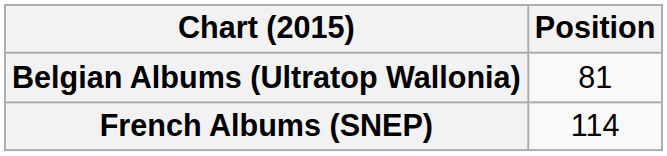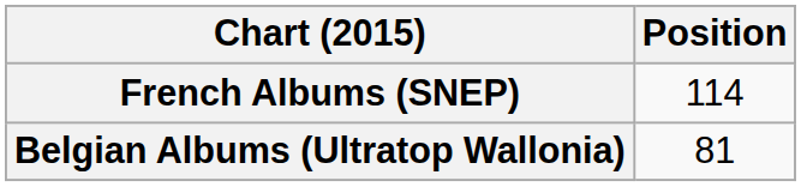rows swapped: Belgian Albums (Ultratop Wallonia) <-> French Albums (SNEP)
